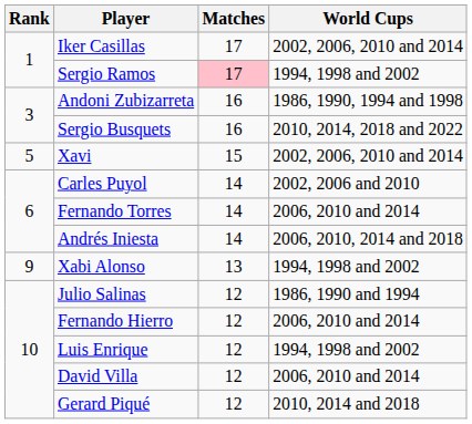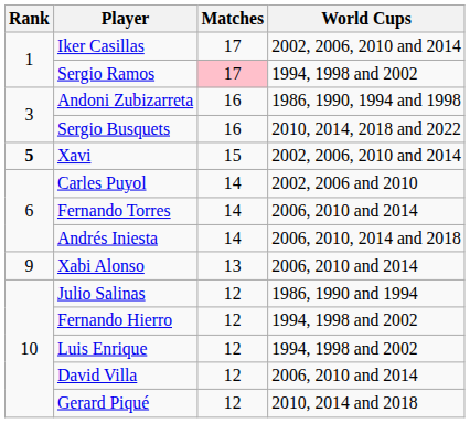Xavi | Rank: normal -> bold
Xabi Alonso | World Cups: 1994, 1998 and 2002 -> 2006, 2010 and 2014
Fernando Hierro | World Cups: 2006, 2010 and 2014 -> 1994, 1998 and 2002
